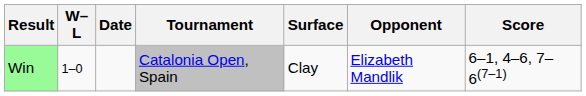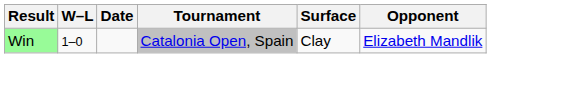- column: Score | 6–1, 4–6, 7–6(7–1)
